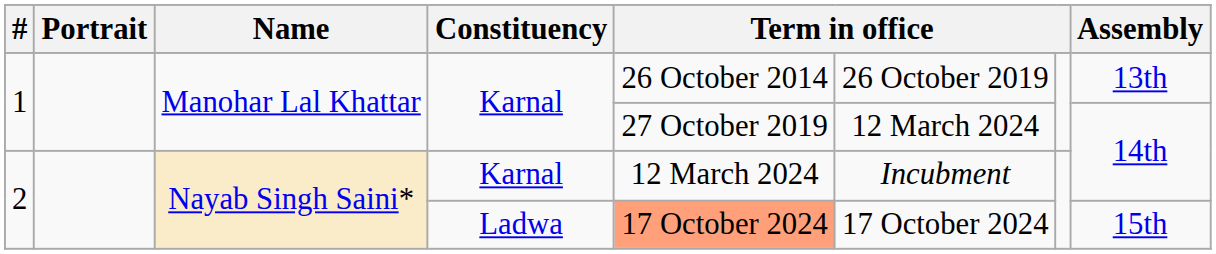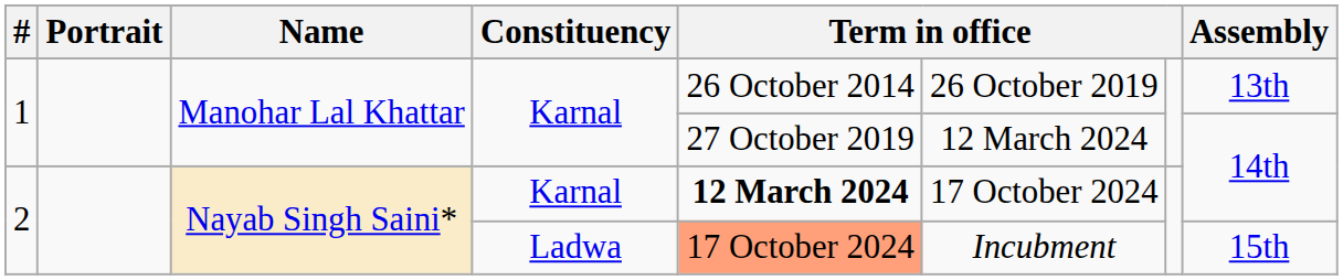2 / Karnal | column 5: normal -> bold
2 / Karnal | column 6: Incubment -> 17 October 2024
2 / Ladwa | column 6: 17 October 2024 -> Incubment
